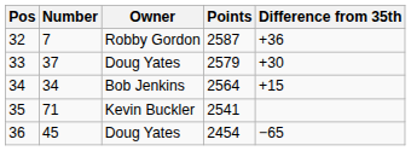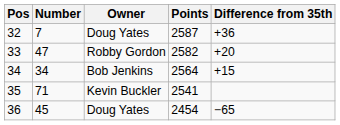32 | Owner: Robby Gordon -> Doug Yates
33 | Number: 37 -> 47
33 | Owner: Doug Yates -> Robby Gordon
33 | Points: 2579 -> 2582
33 | Difference from 35th: +30 -> +20
